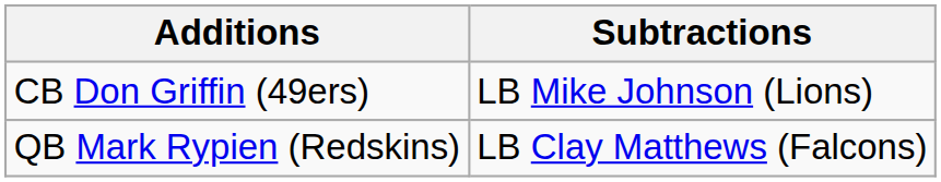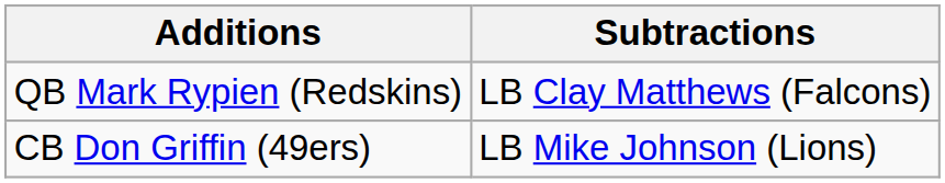rows swapped: QB Mark Rypien (Redskins) <-> CB Don Griffin (49ers)
